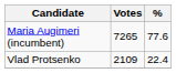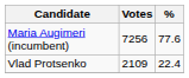Maria Augimeri (incumbent) | Votes: 7265 -> 7256
